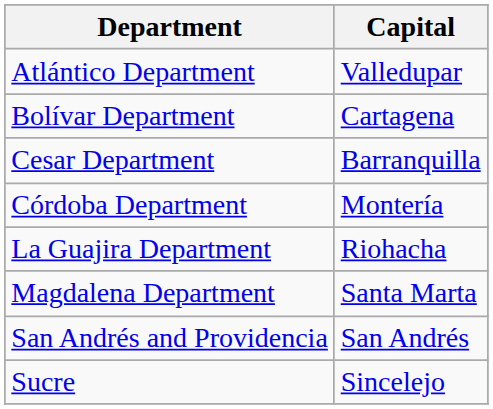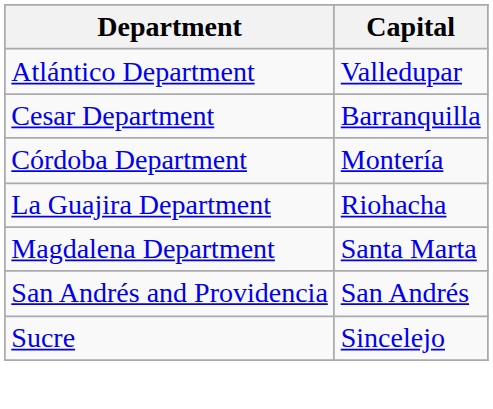- row: Bolívar Department | Cartagena
